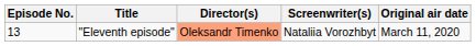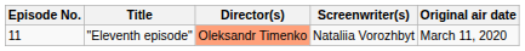"Eleventh episode" | Episode No.: 13 -> 11
